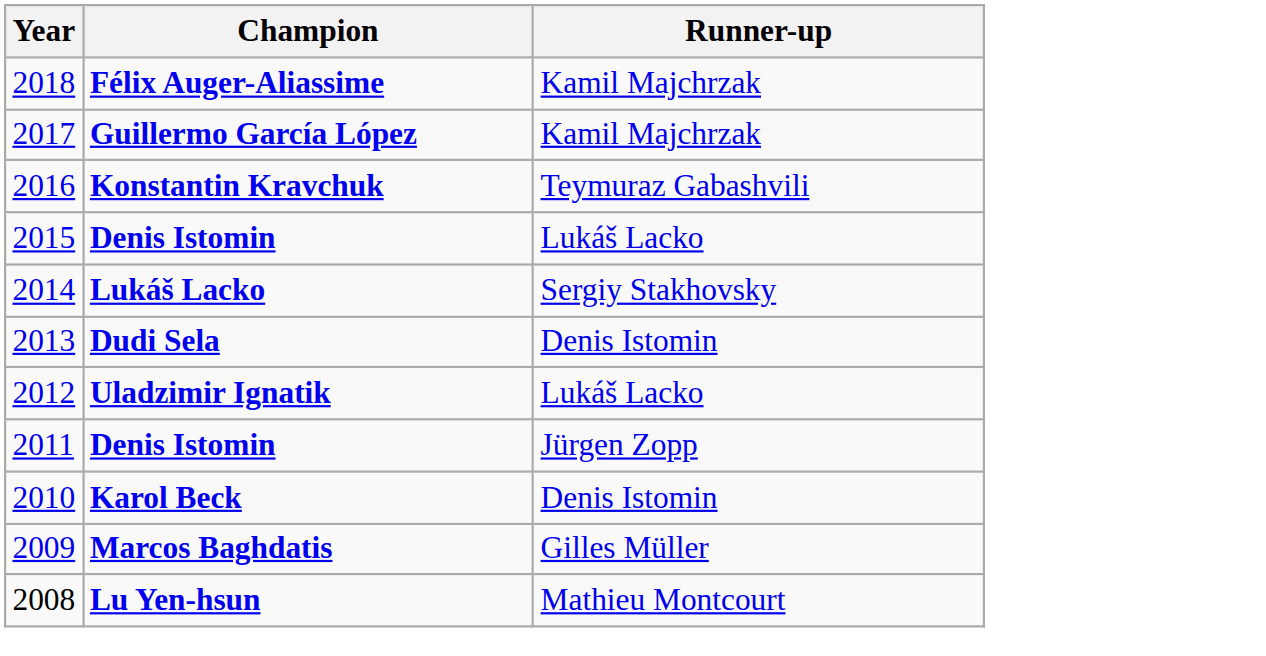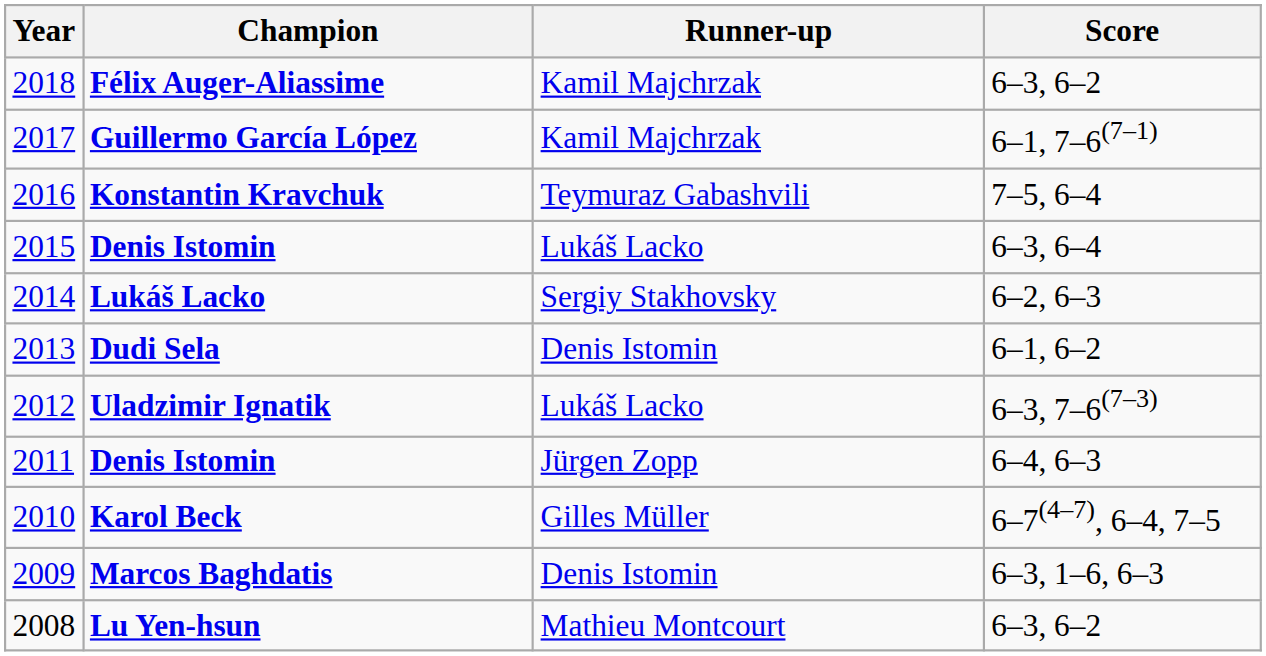+ column: Score | 6–3, 6–2 | 6–1, 7–6(7–1) | 7–5, 6–4 | 6–3, 6–4 | 6–2, 6–3 | 6–1, 6–2 | 6–3, 7–6(7–3) | 6–4, 6–3 | 6–7(4–7), 6–4, 7–5 | 6–3, 1–6, 6–3 | 6–3, 6–2
Karol Beck | Runner-up: Denis Istomin -> Gilles Müller
Marcos Baghdatis | Runner-up: Gilles Müller -> Denis Istomin
